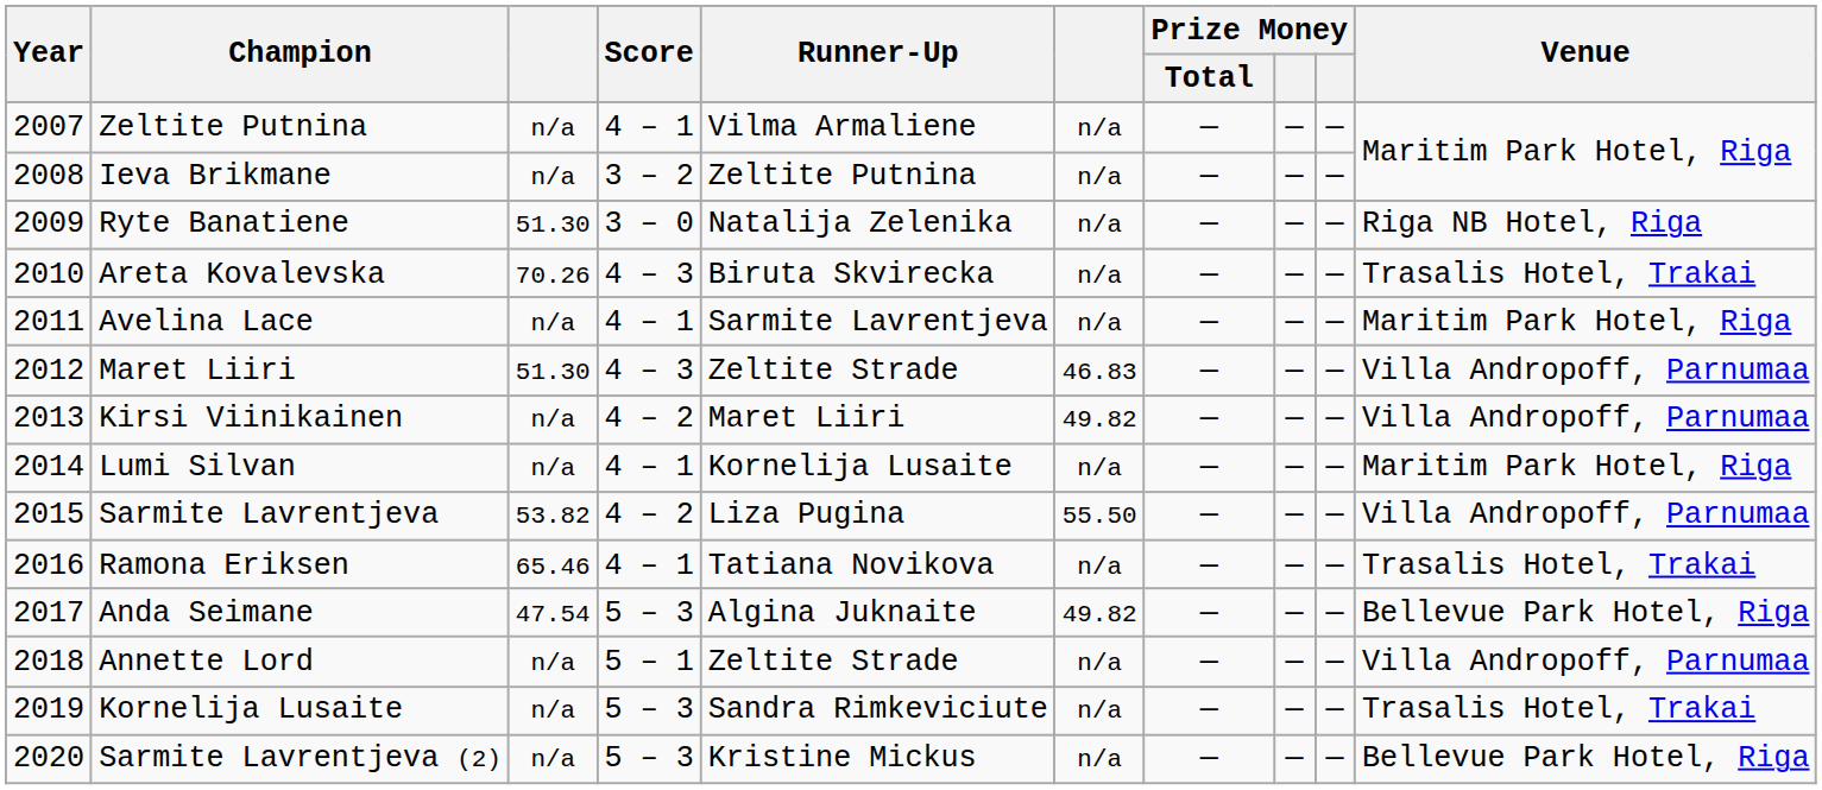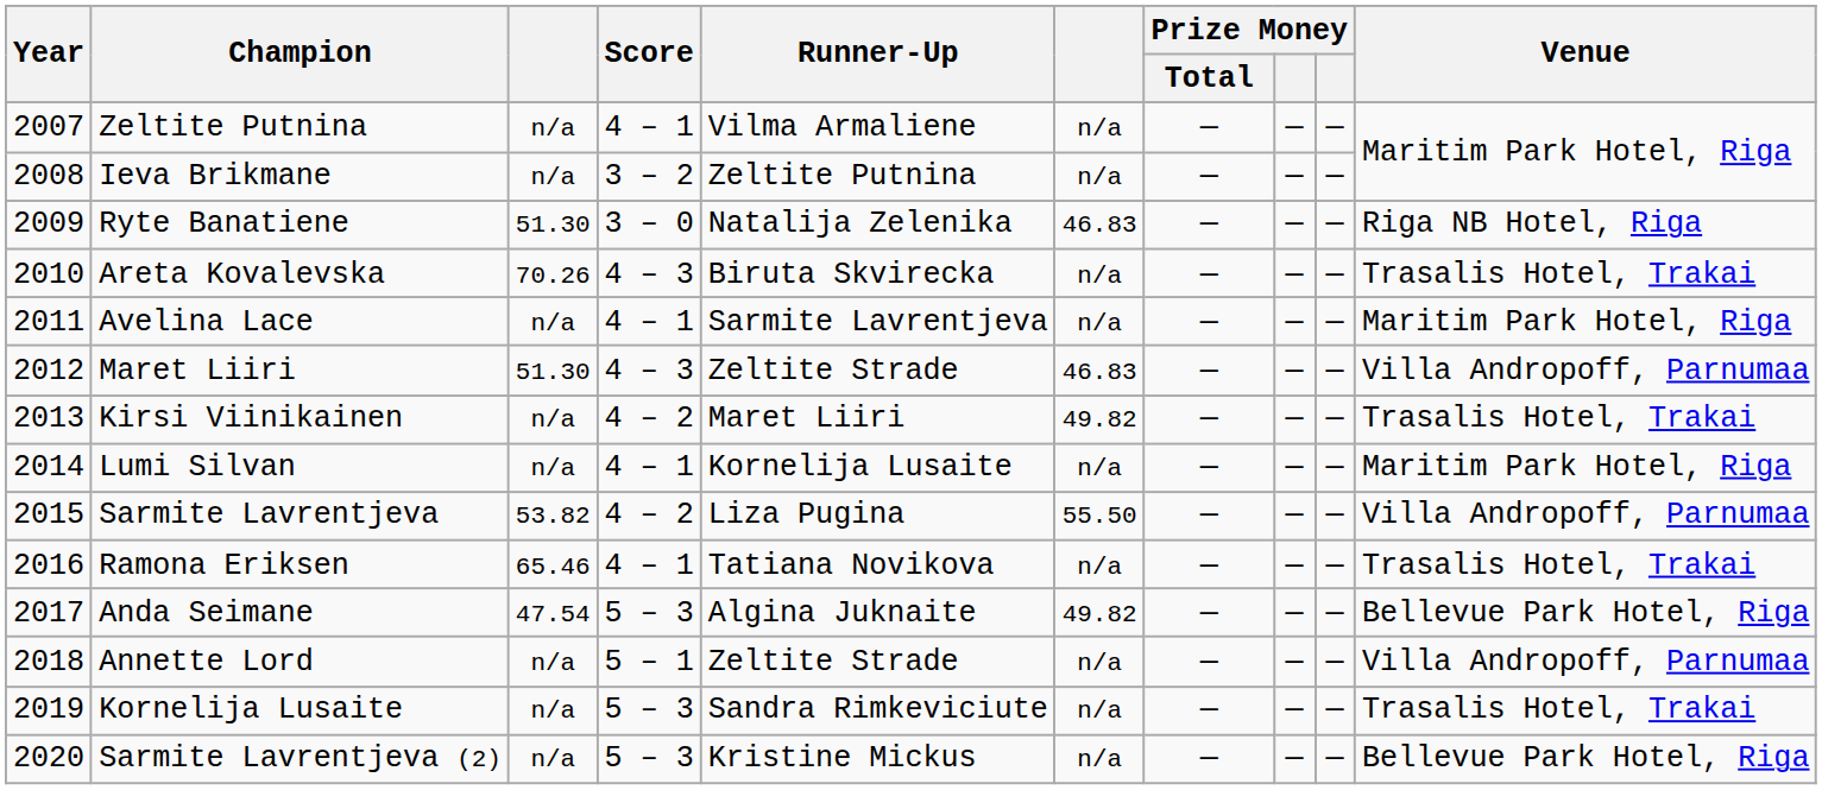Ryte Banatiene | column 6: n/a -> 46.83
Kirsi Viinikainen | Venue: Villa Andropoff, Parnumaa -> Trasalis Hotel, Trakai
